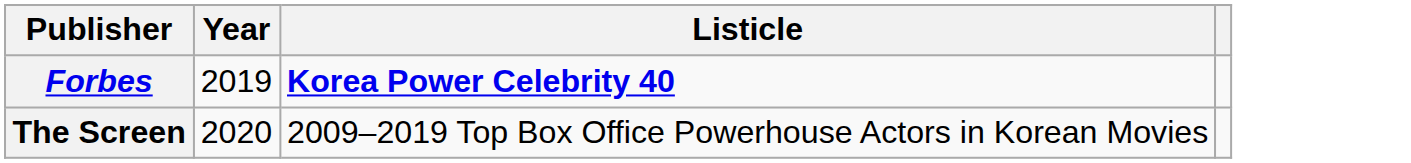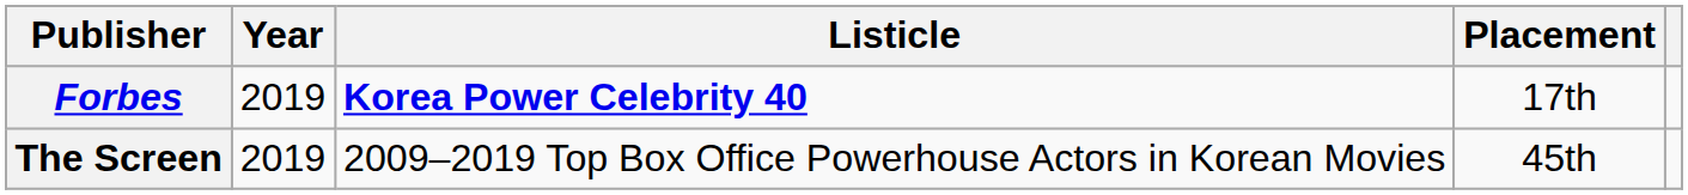+ column: Placement | 17th | 45th
The Screen | Year: 2020 -> 2019
